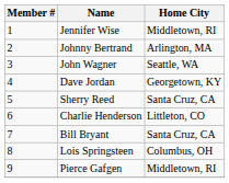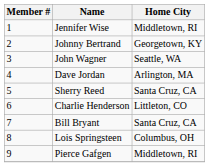Johnny Bertrand | Home City: Arlington, MA -> Georgetown, KY
Dave Jordan | Home City: Georgetown, KY -> Arlington, MA
